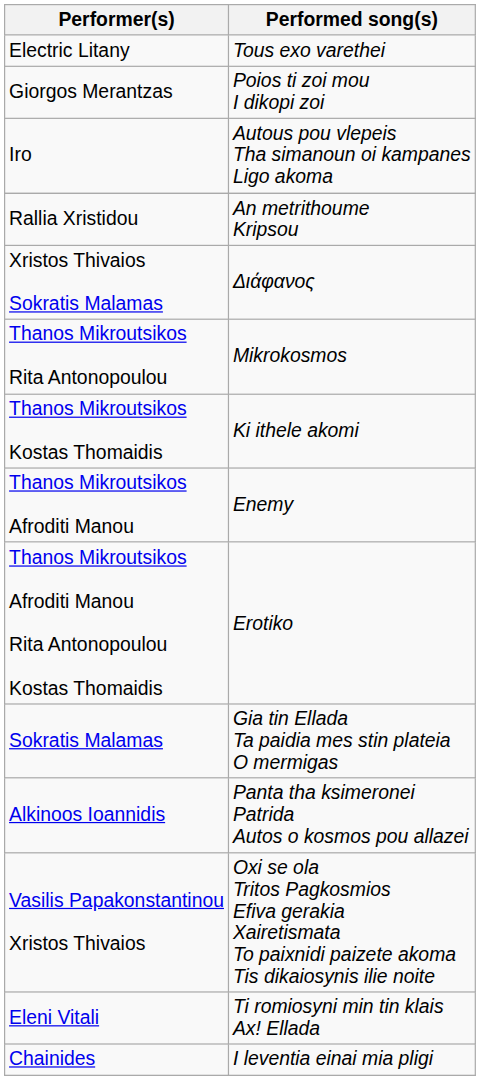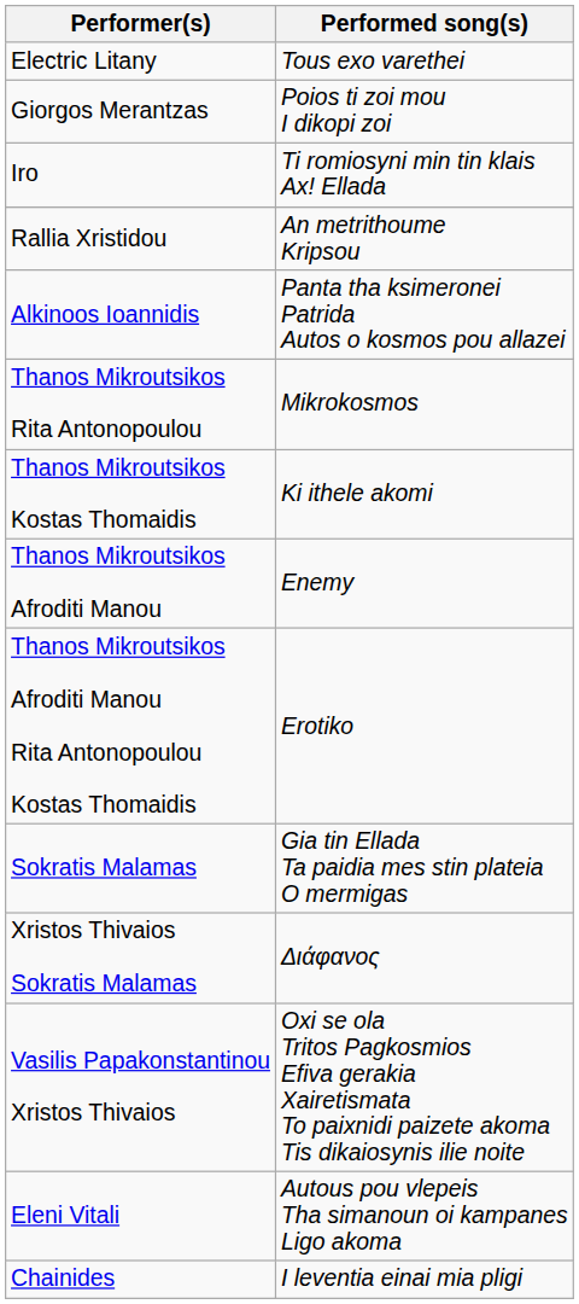Iro | Performed song(s): Autous pou vlepeis Tha simanoun oi kampanes Ligo akoma -> Ti romiosyni min tin klais Ax! Ellada
rows swapped: Alkinoos Ioannidis <-> Xristos Thivaios Sokratis Malamas
Eleni Vitali | Performed song(s): Ti romiosyni min tin klais Ax! Ellada -> Autous pou vlepeis Tha simanoun oi kampanes Ligo akoma
